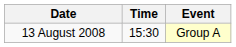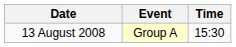columns swapped: Time <-> Event
